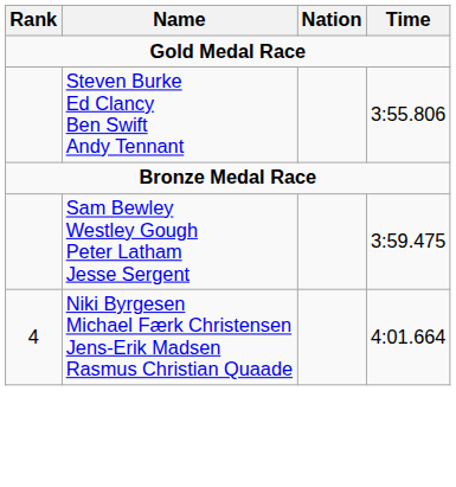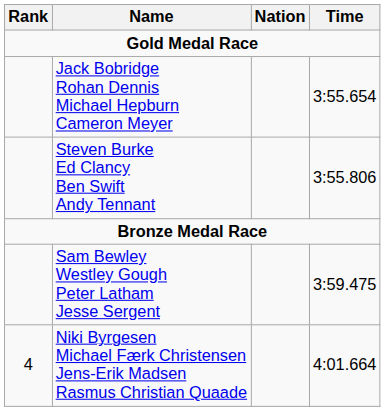+ row: Jack Bobridge Rohan Dennis Michael Hepburn Cameron Meyer | 3:55.654
